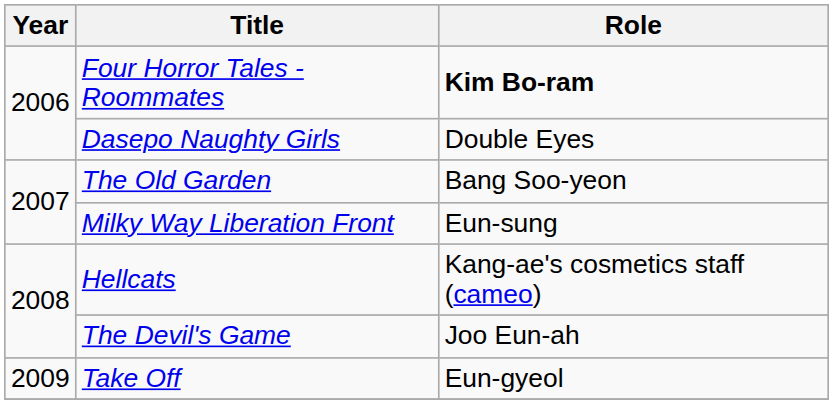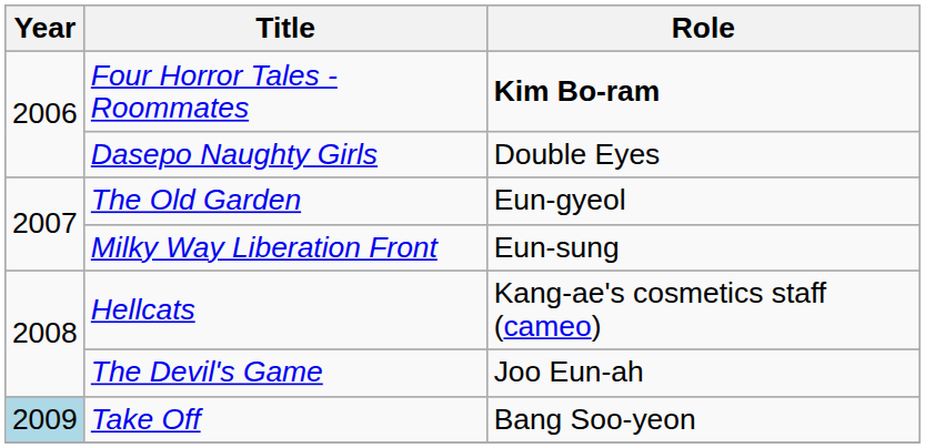The Old Garden | Role: Bang Soo-yeon -> Eun-gyeol
Take Off | Year: no background -> lightblue background
Take Off | Role: Eun-gyeol -> Bang Soo-yeon
